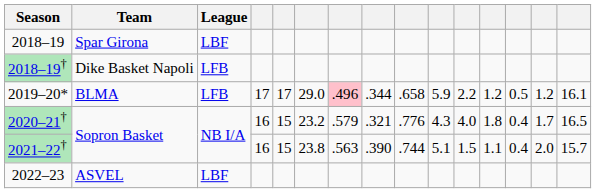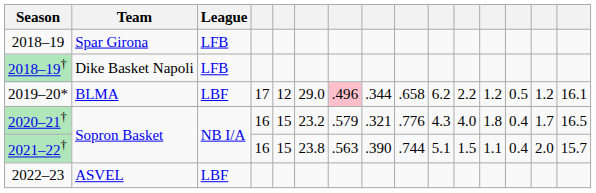2018–19 | League: LBF -> LFB
2019–20* | League: LFB -> LBF
2019–20* | column 5: 17 -> 12
2019–20* | column 10: 5.9 -> 6.2
